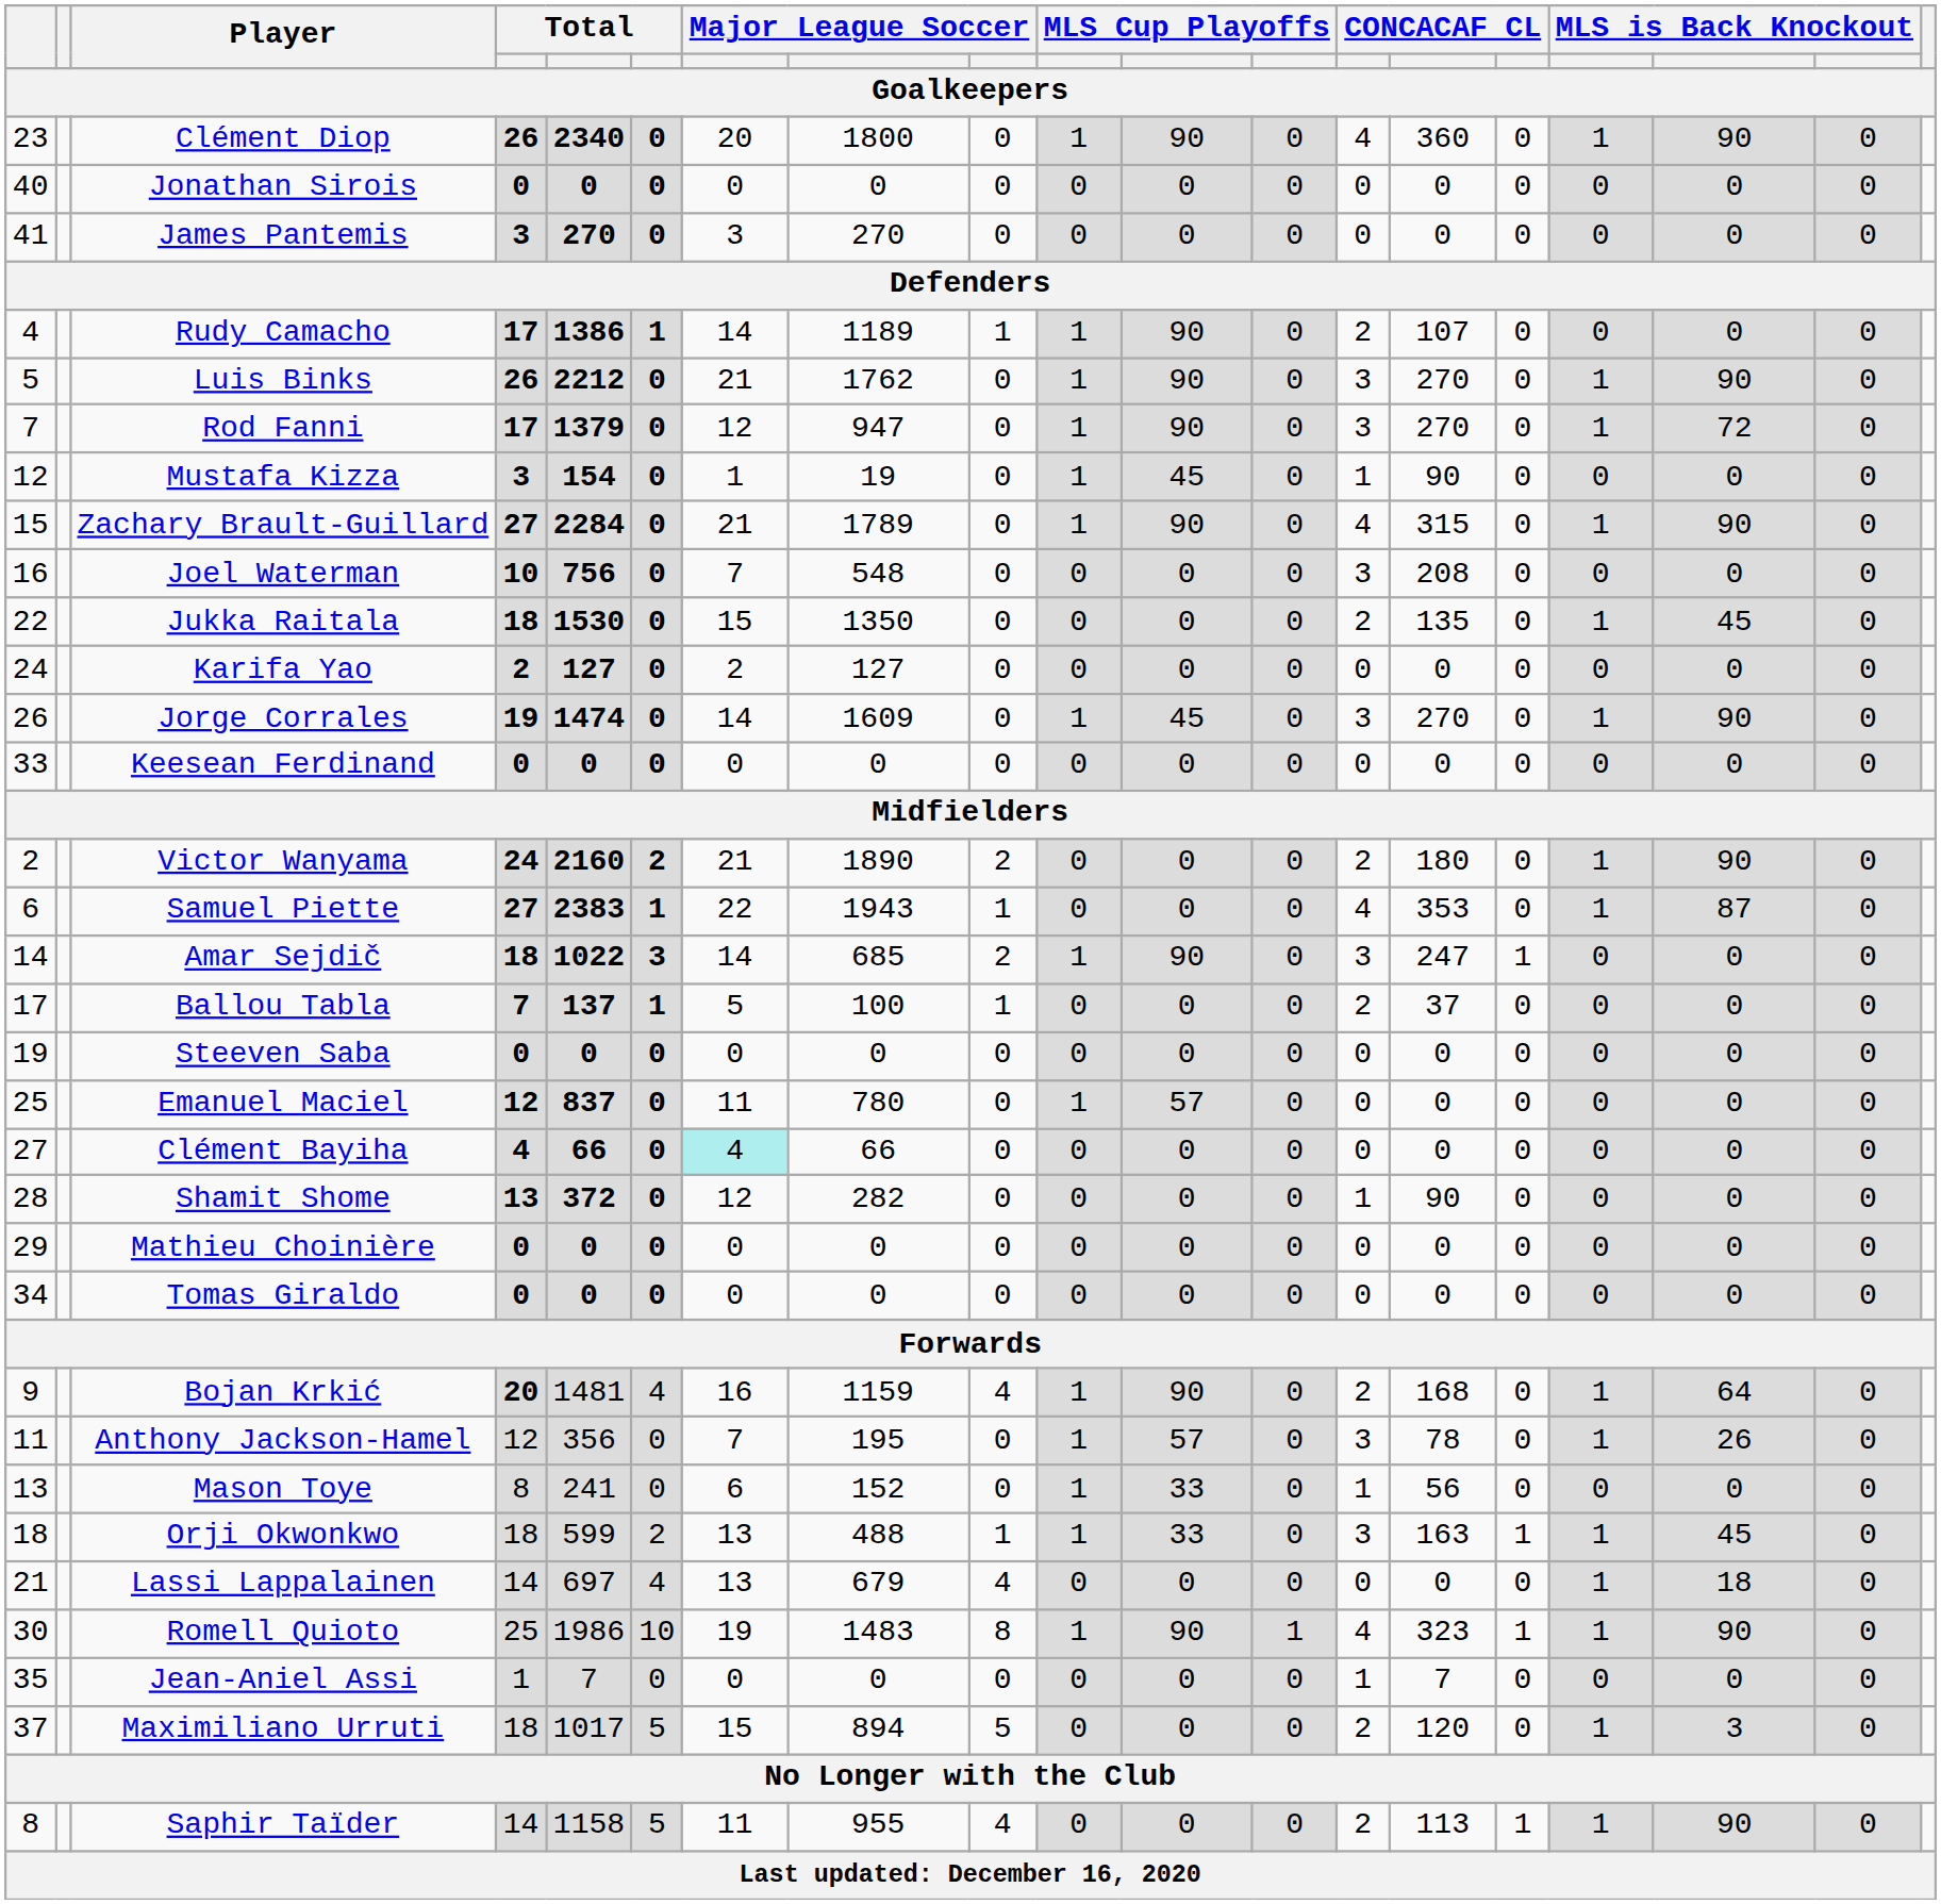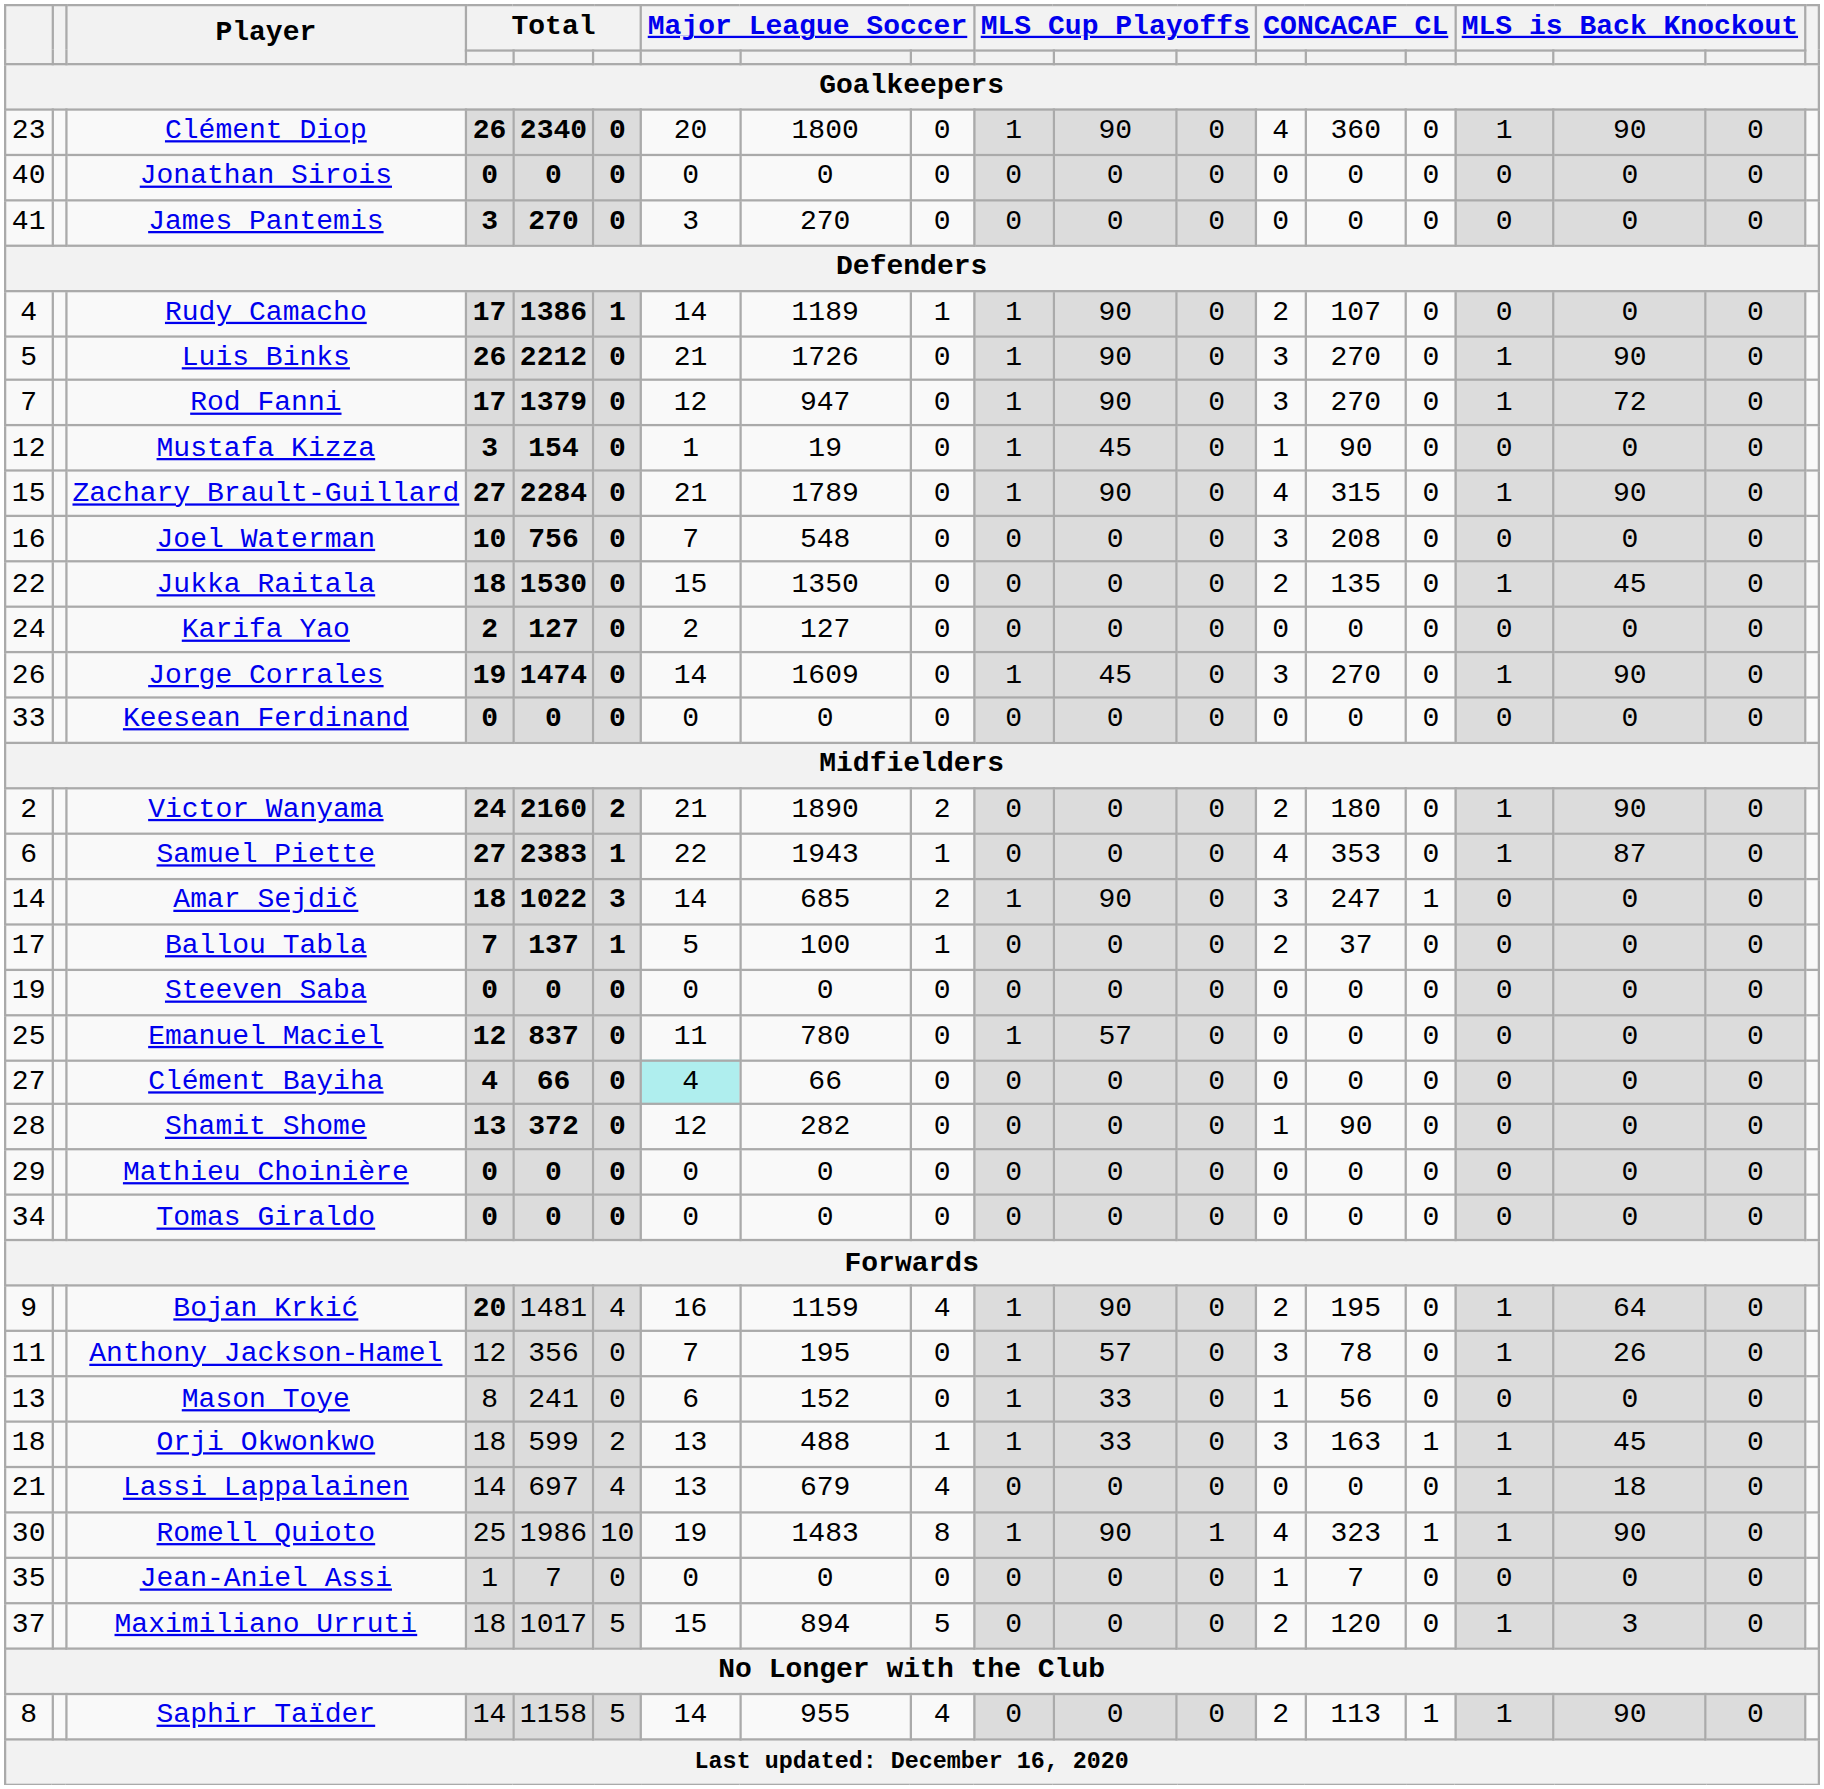Luis Binks | column 8: 1762 -> 1726
Bojan Krkić | column 14: 168 -> 195
Saphir Taïder | column 7: 11 -> 14
